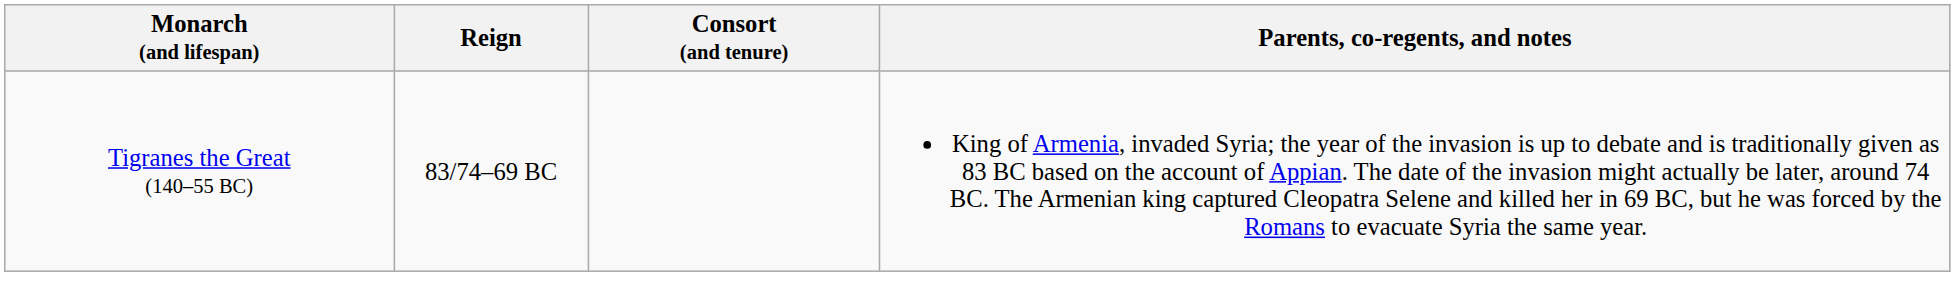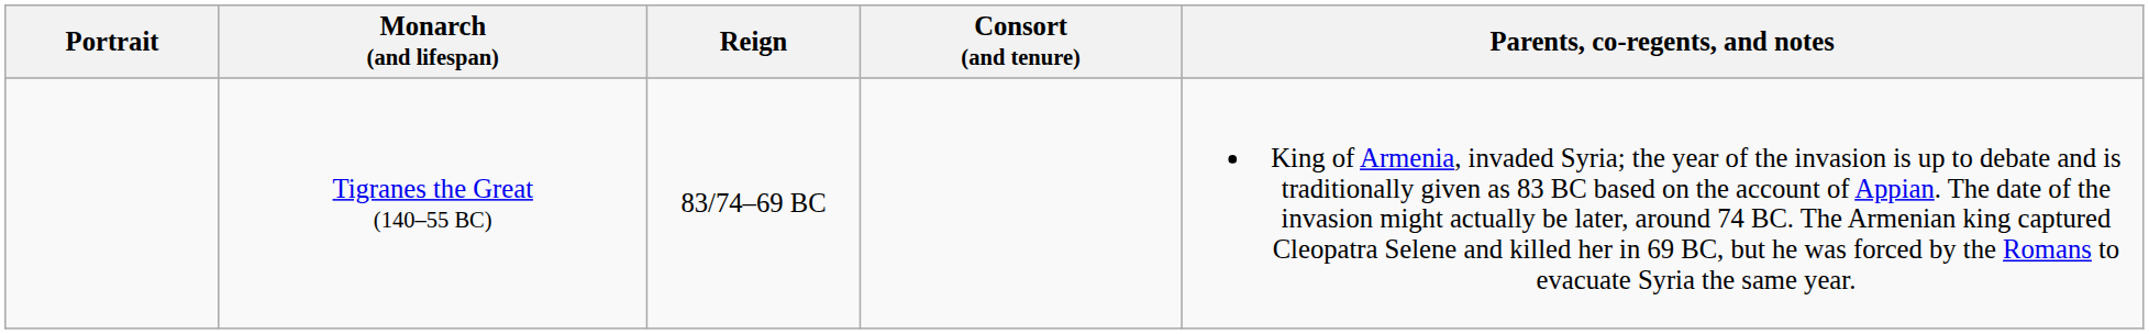+ column: Portrait
